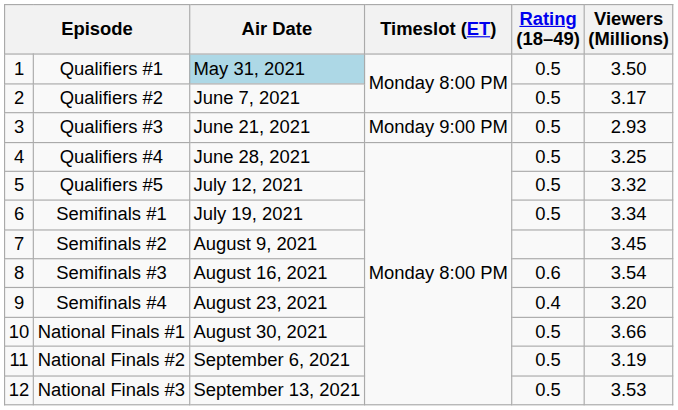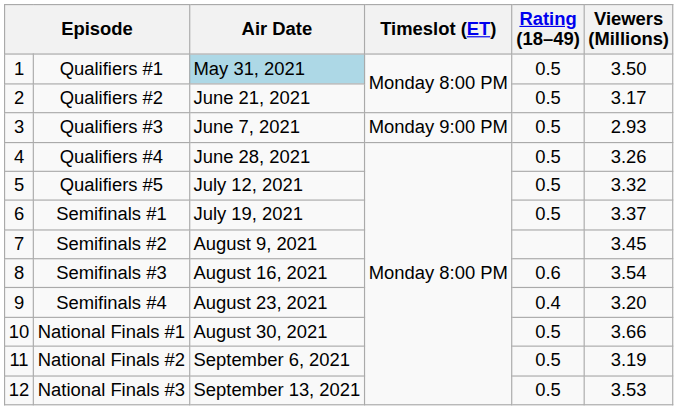Qualifiers #2 | Air Date: June 7, 2021 -> June 21, 2021
Qualifiers #3 | Air Date: June 21, 2021 -> June 7, 2021
Qualifiers #4 | Viewers (Millions): 3.25 -> 3.26
Semifinals #1 | Viewers (Millions): 3.34 -> 3.37
